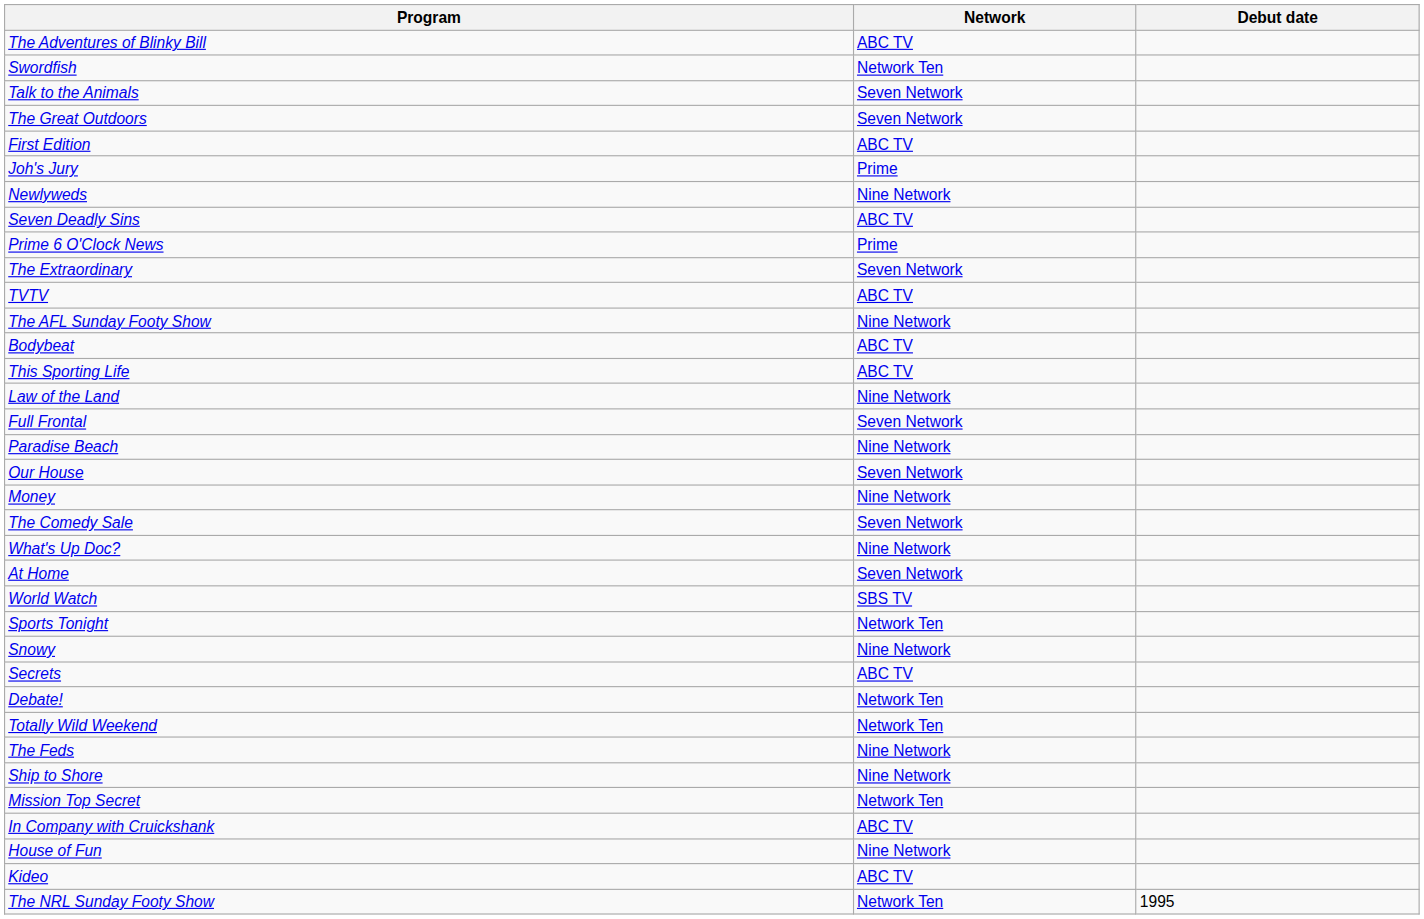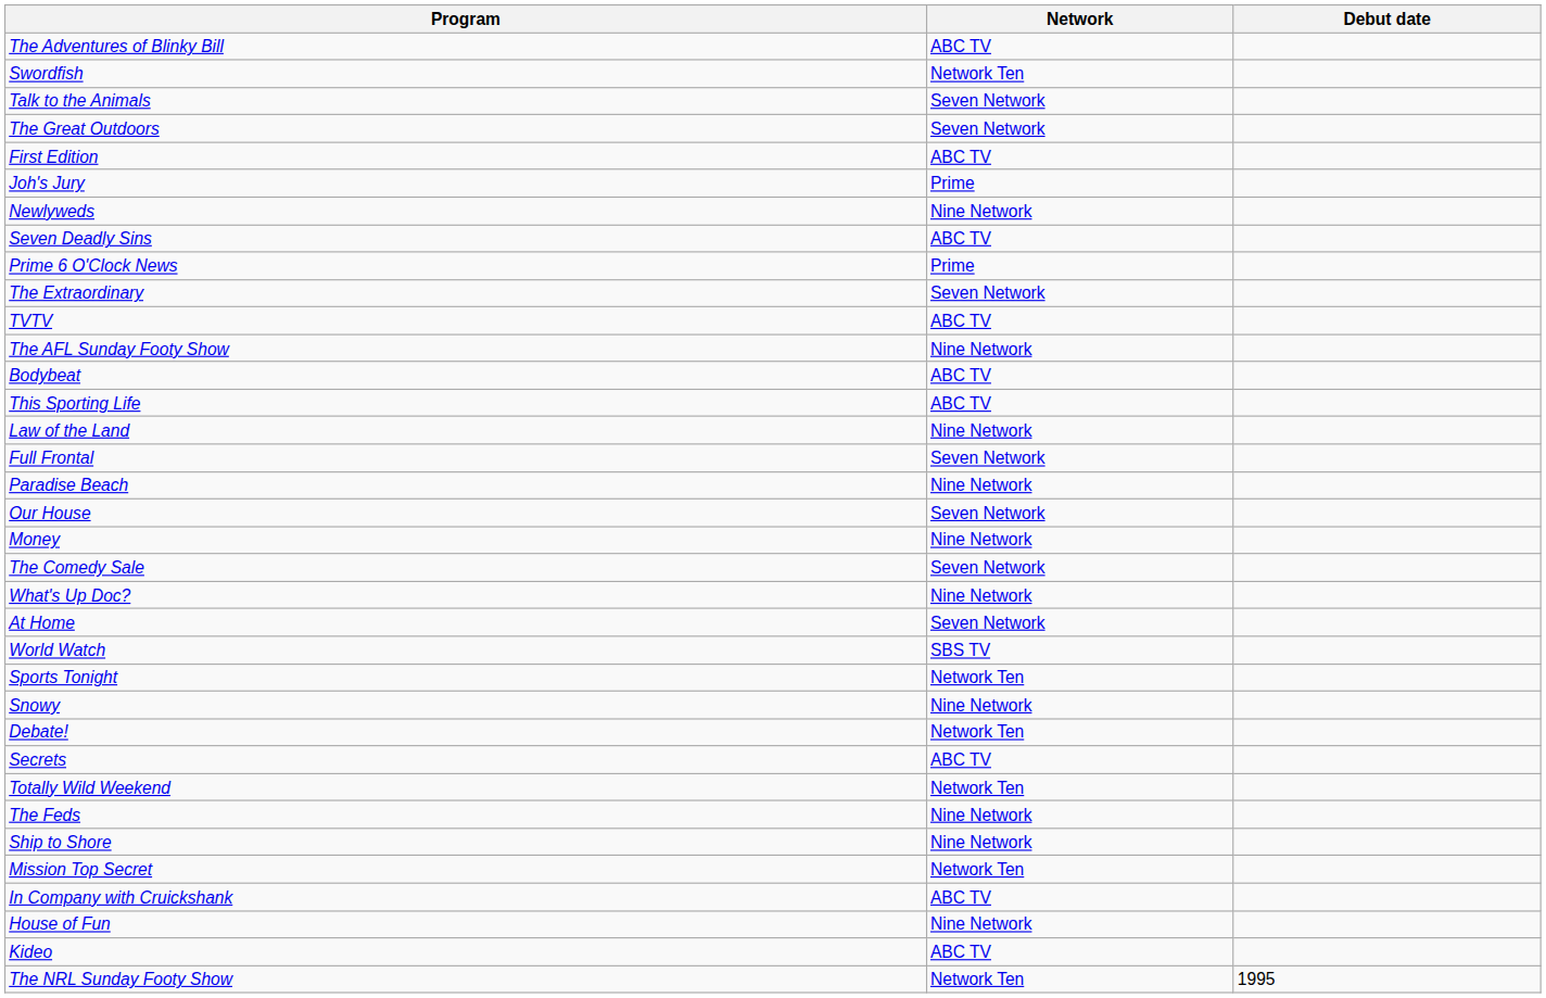rows swapped: Secrets <-> Debate!
